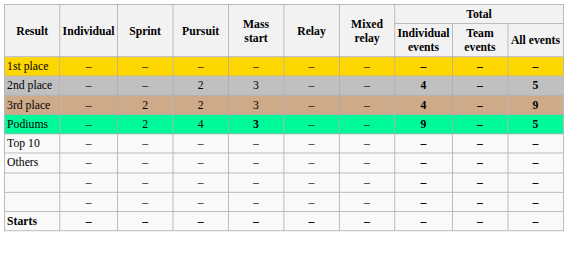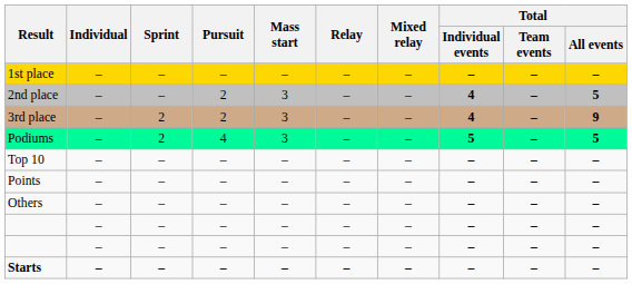Podiums | Mass start: bold -> normal
Podiums | Total / Individual events: 9 -> 5
+ row: Points | – | – | – | – | – | – | – | – | –
